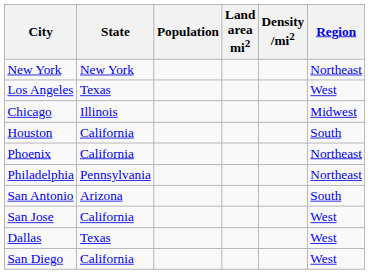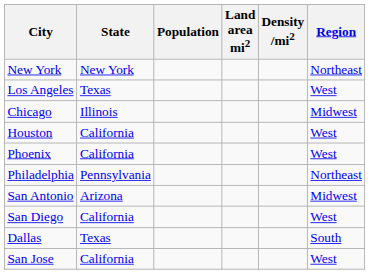Houston | Region: South -> West
Phoenix | Region: Northeast -> West
San Antonio | Region: South -> Midwest
rows swapped: San Diego <-> San Jose
Dallas | Region: West -> South
